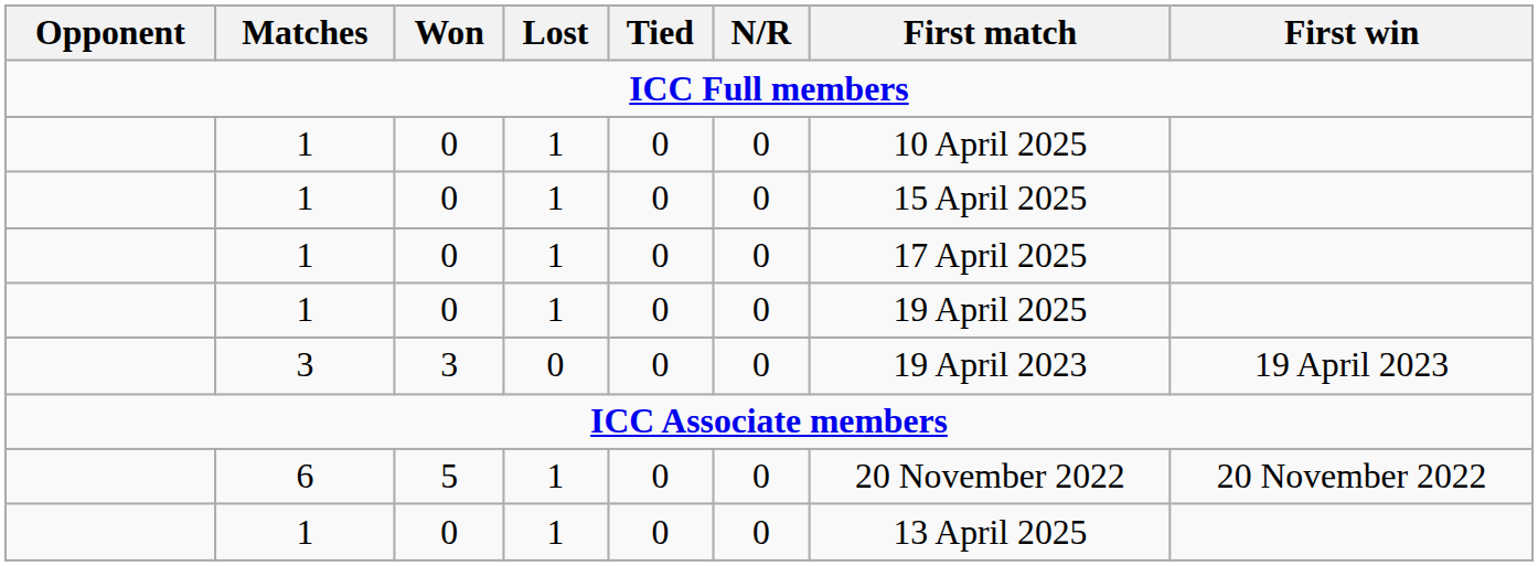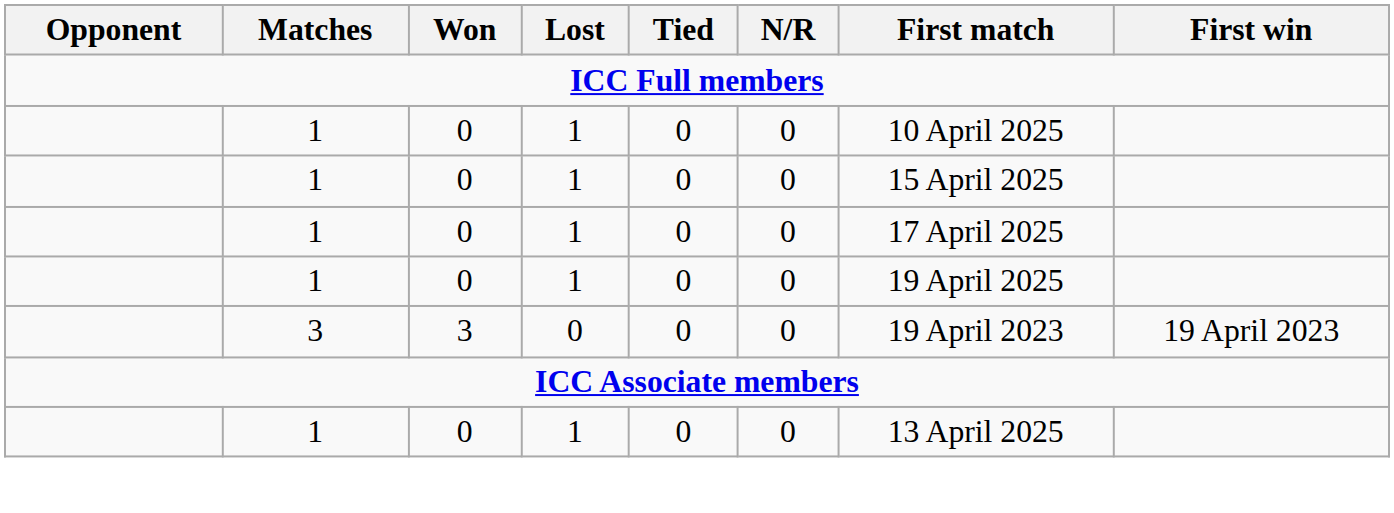- row: 6 | 5 | 1 | 0 | 0 | 20 November 2022 | 20 November 2022
